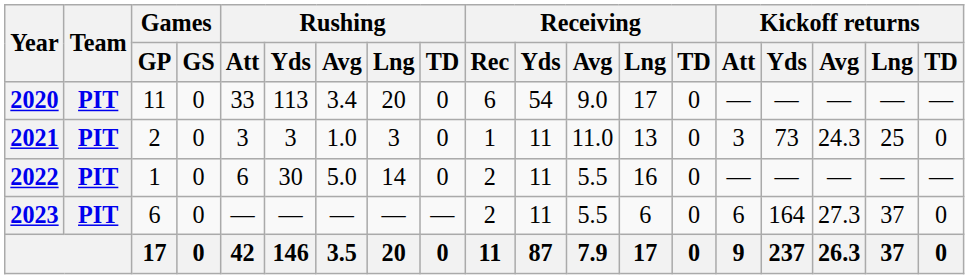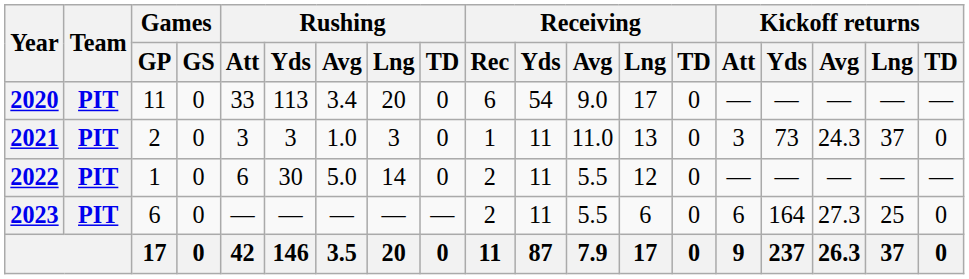2021 | Kickoff returns / Lng: 25 -> 37
2022 | Receiving / Lng: 16 -> 12
2023 | Kickoff returns / Lng: 37 -> 25
